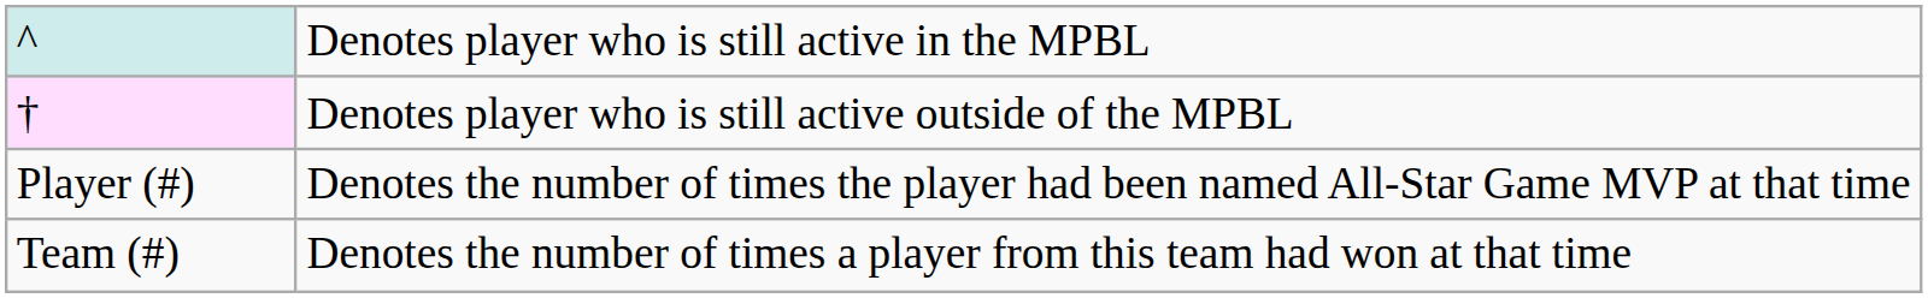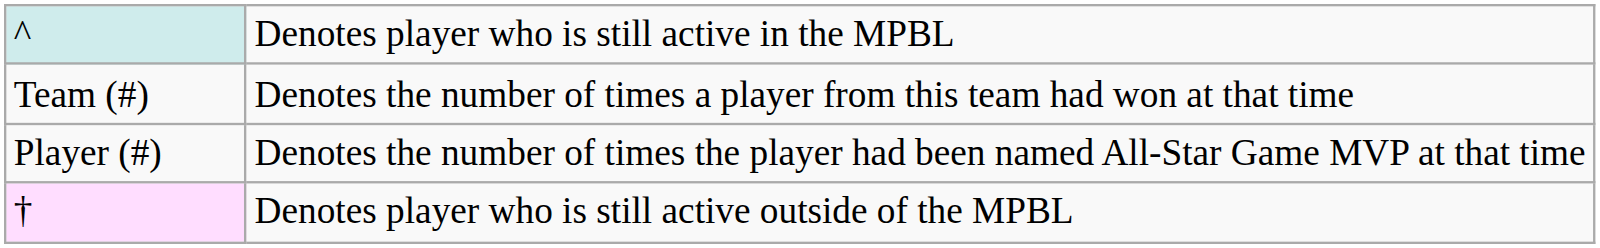rows swapped: † <-> Team (#)
